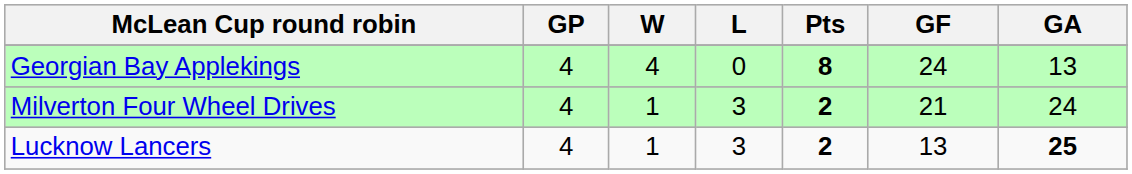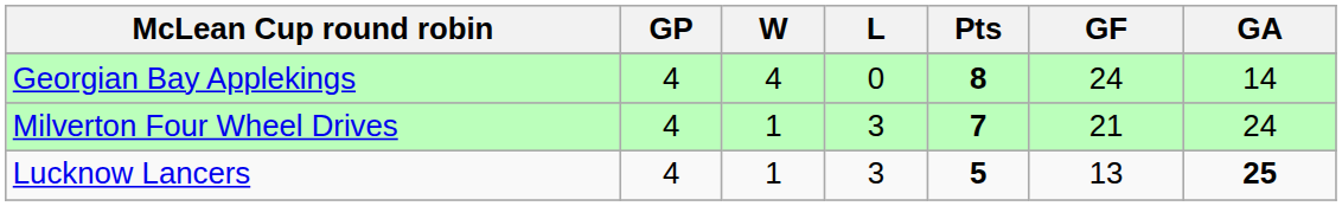Georgian Bay Applekings | GA: 13 -> 14
Milverton Four Wheel Drives | Pts: 2 -> 7
Lucknow Lancers | Pts: 2 -> 5
